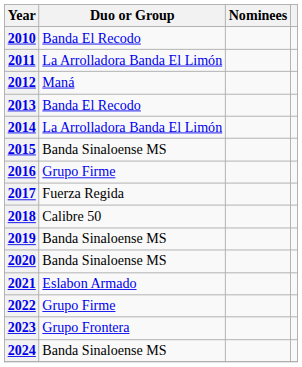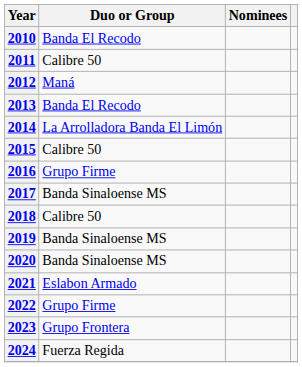2011 | Duo or Group: La Arrolladora Banda El Limón -> Calibre 50
2015 | Duo or Group: Banda Sinaloense MS -> Calibre 50
2017 | Duo or Group: Fuerza Regida -> Banda Sinaloense MS
2024 | Duo or Group: Banda Sinaloense MS -> Fuerza Regida
